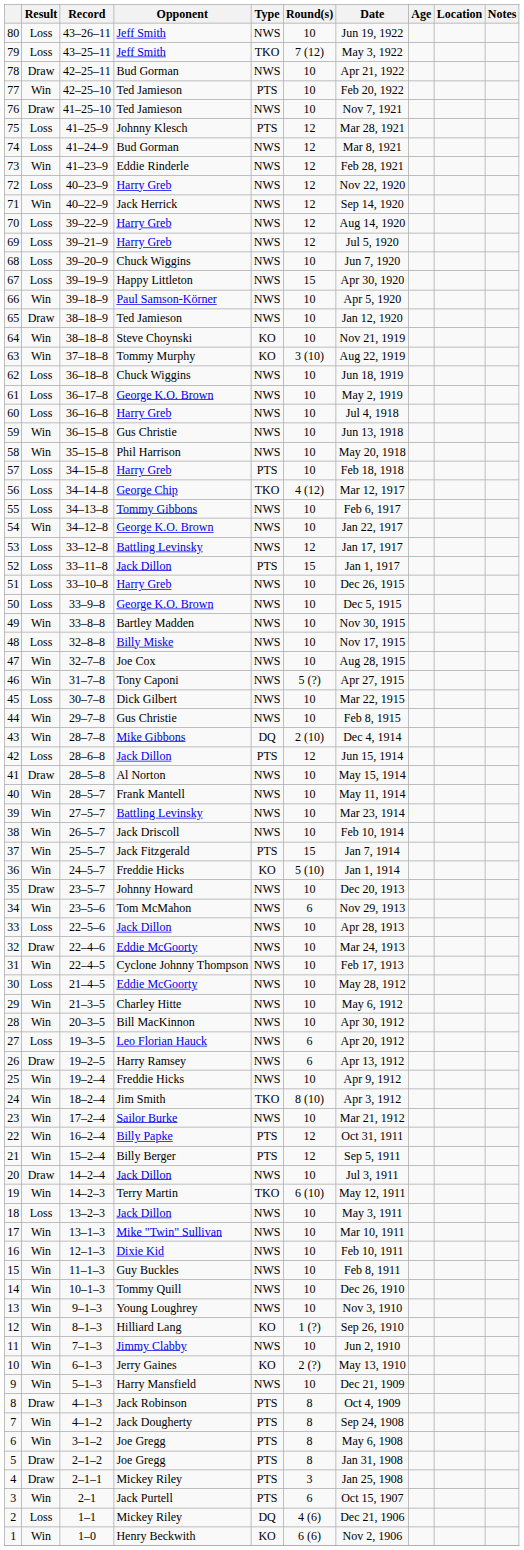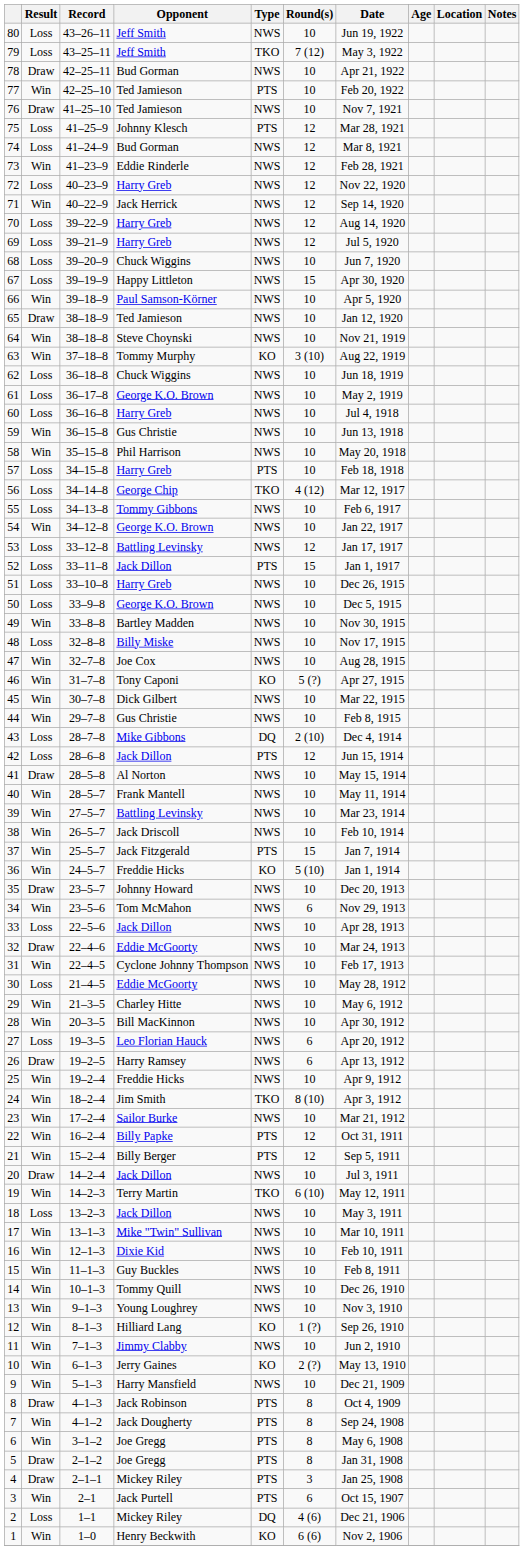64 | Type: KO -> NWS
46 | Type: NWS -> KO
45 | Result: Loss -> Win
43 | Result: Win -> Loss
